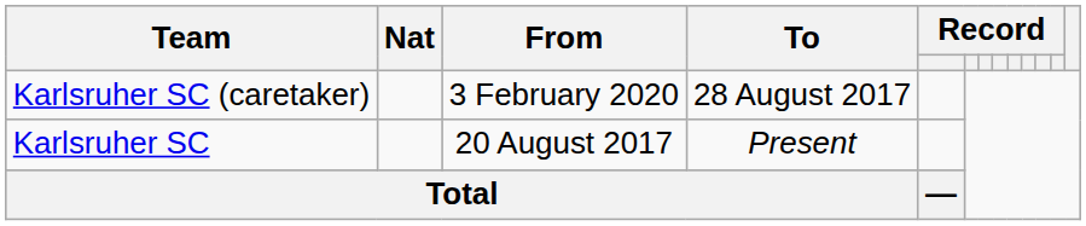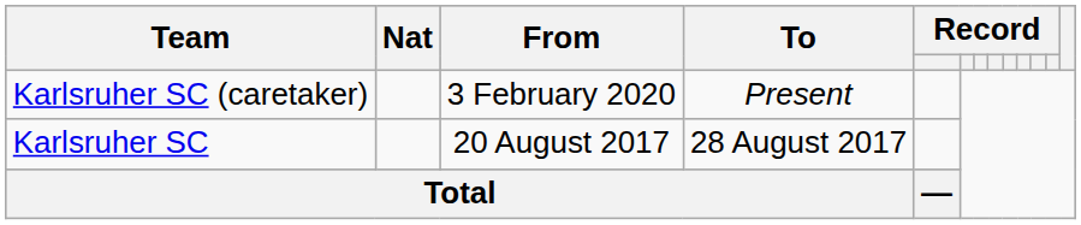Karlsruher SC (caretaker) | To: 28 August 2017 -> Present
Karlsruher SC | To: Present -> 28 August 2017
